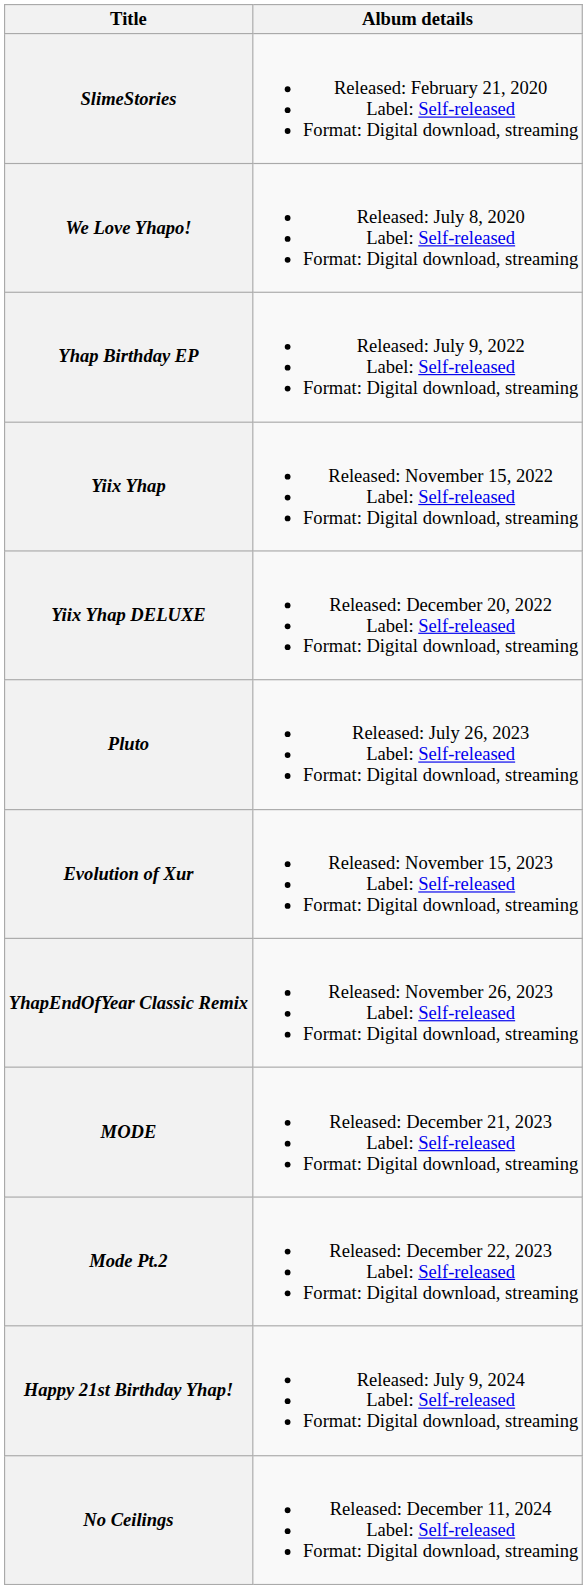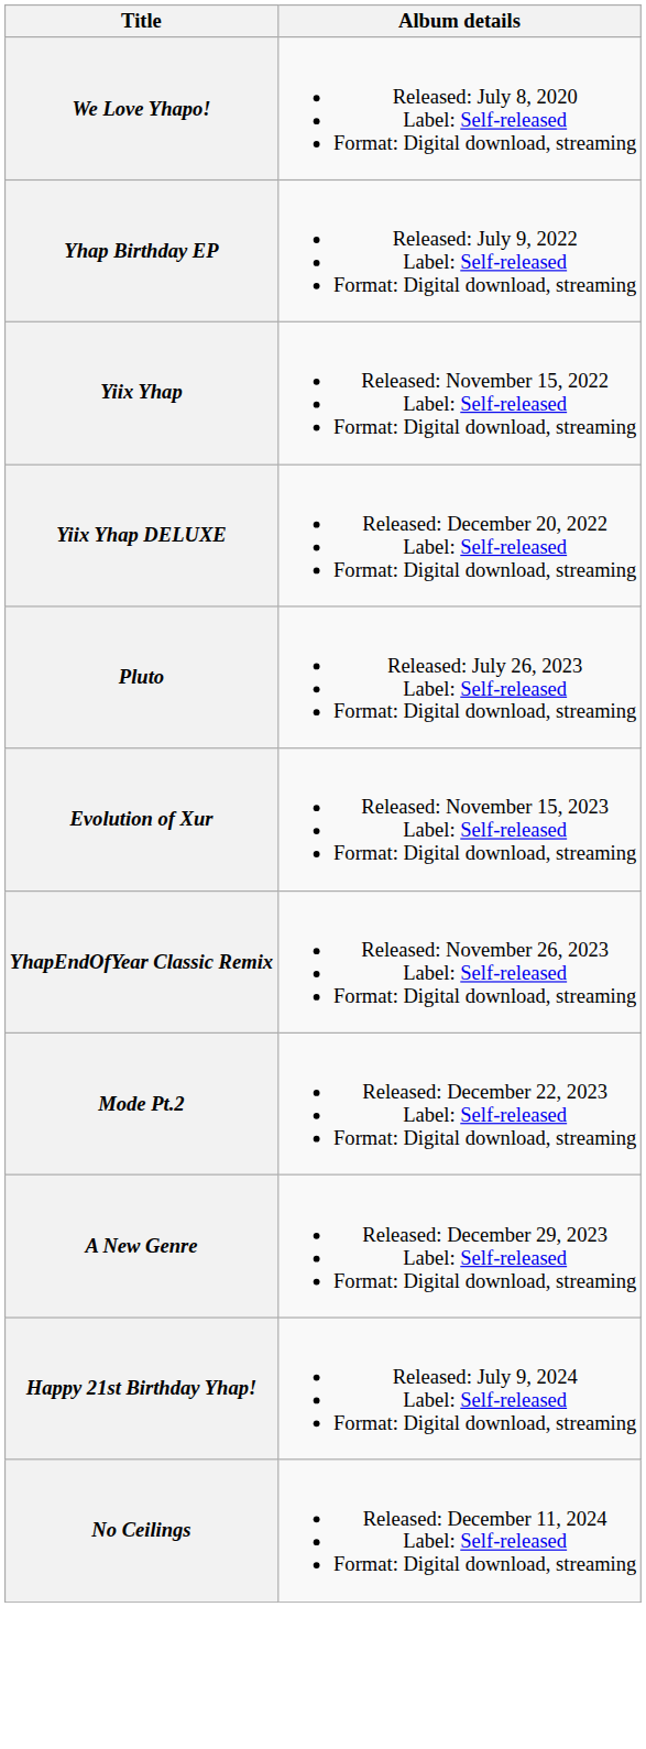- row: SlimeStories | Released: February 21, 2020 Label: Self-released Format: Digital download, streaming
- row: MODE | Released: December 21, 2023 Label: Self-released Format: Digital download, streaming
+ row: A New Genre | Released: December 29, 2023 Label: Self-released Format: Digital download, streaming
